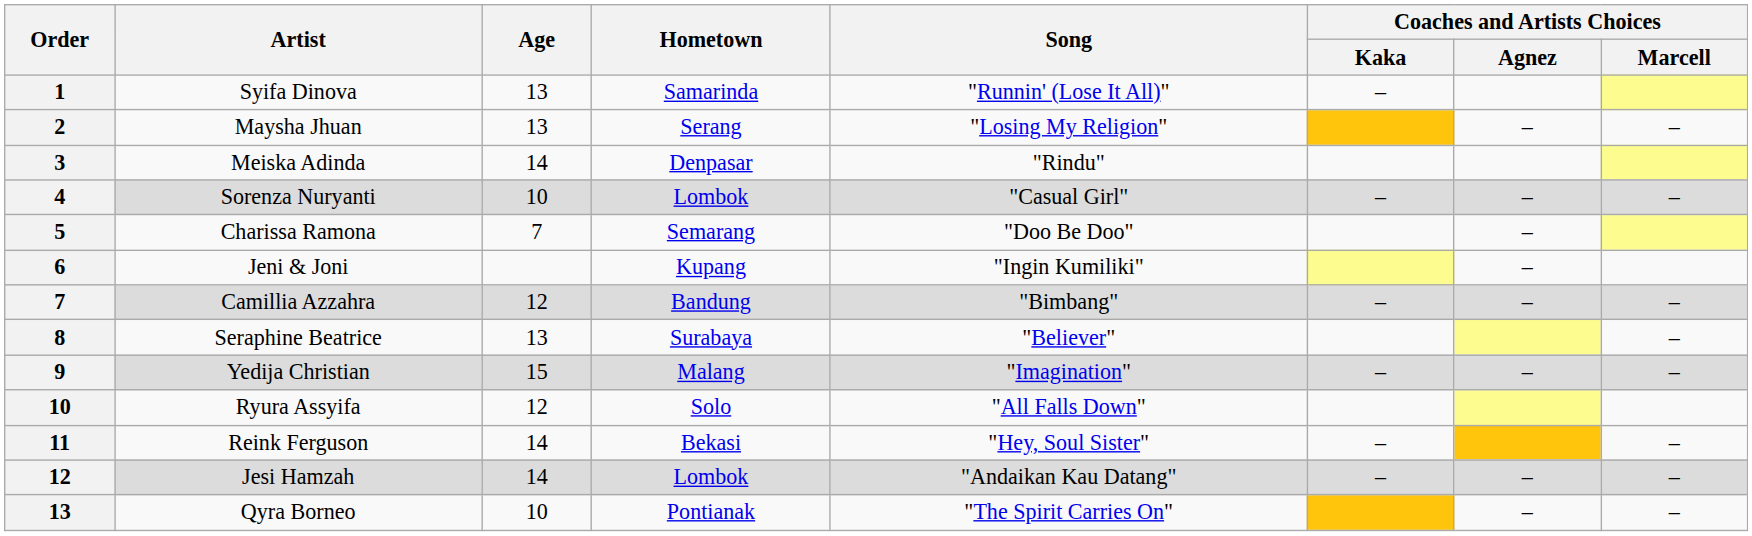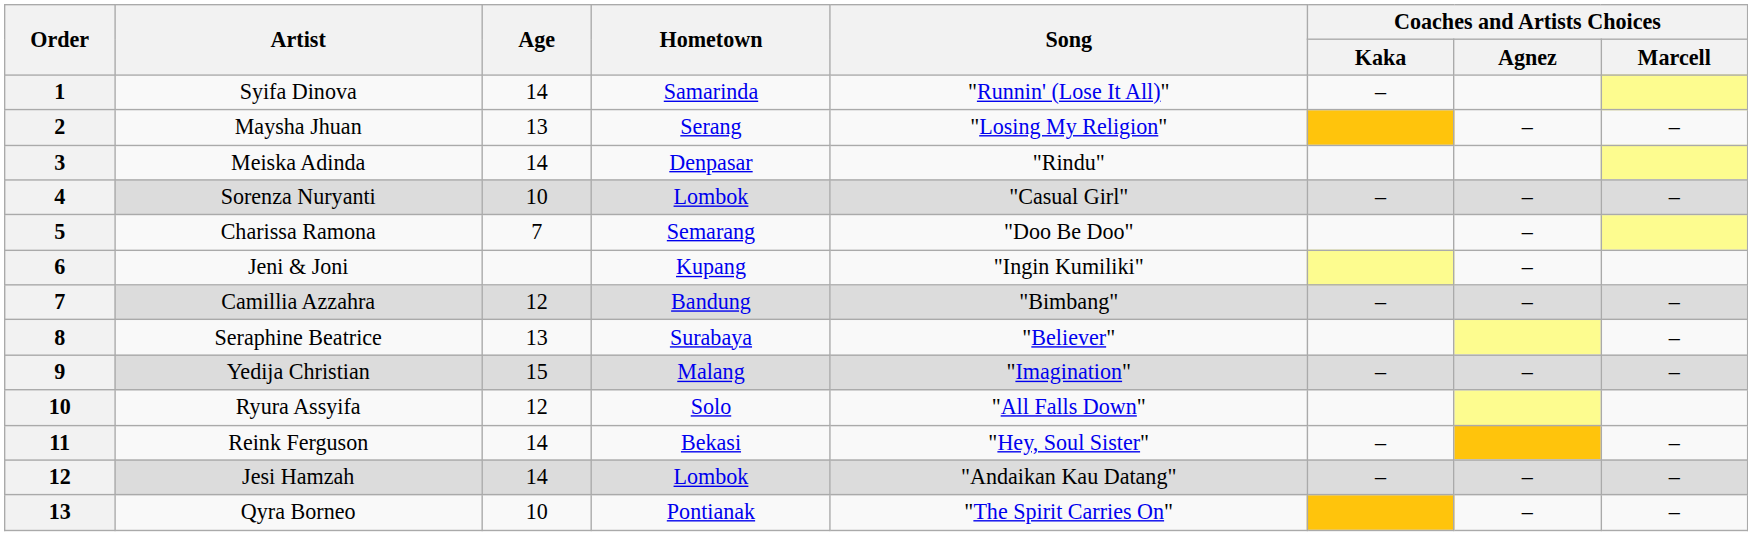Syifa Dinova | Age: 13 -> 14
